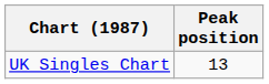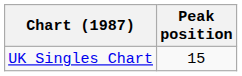UK Singles Chart | Peak position: 13 -> 15
